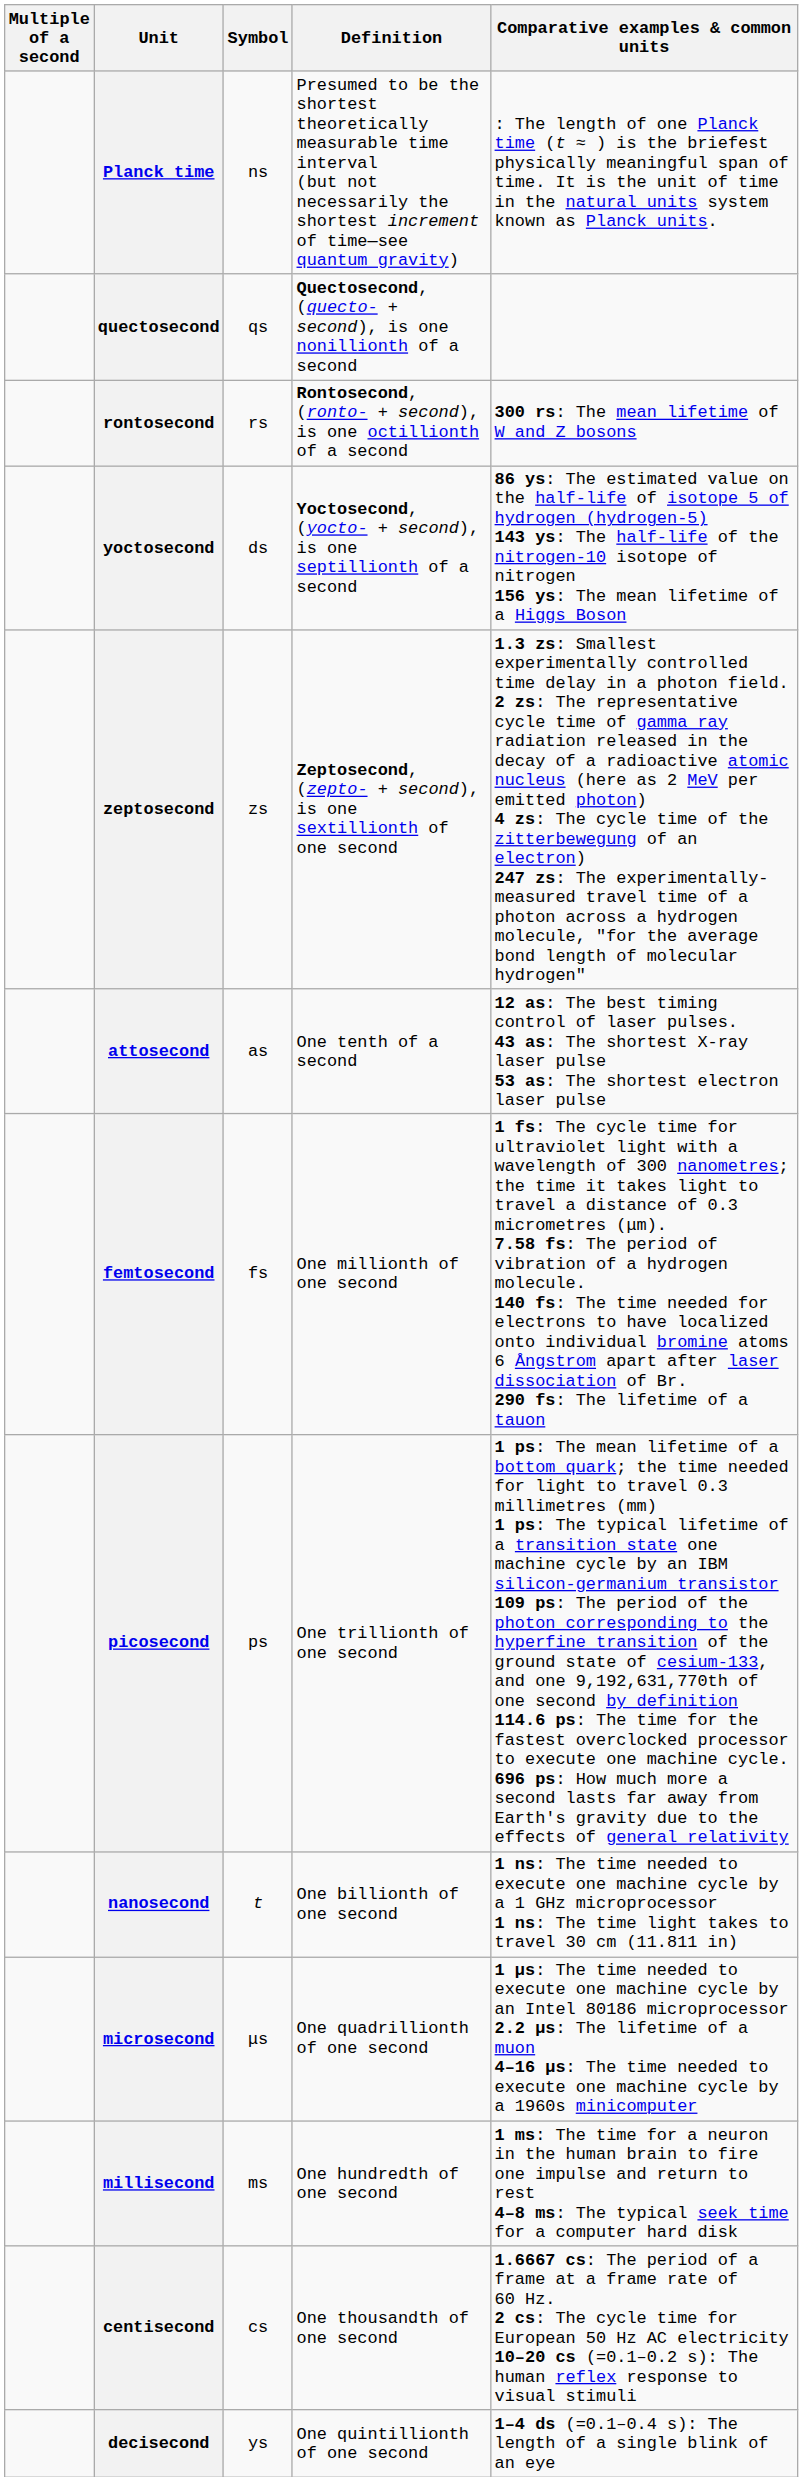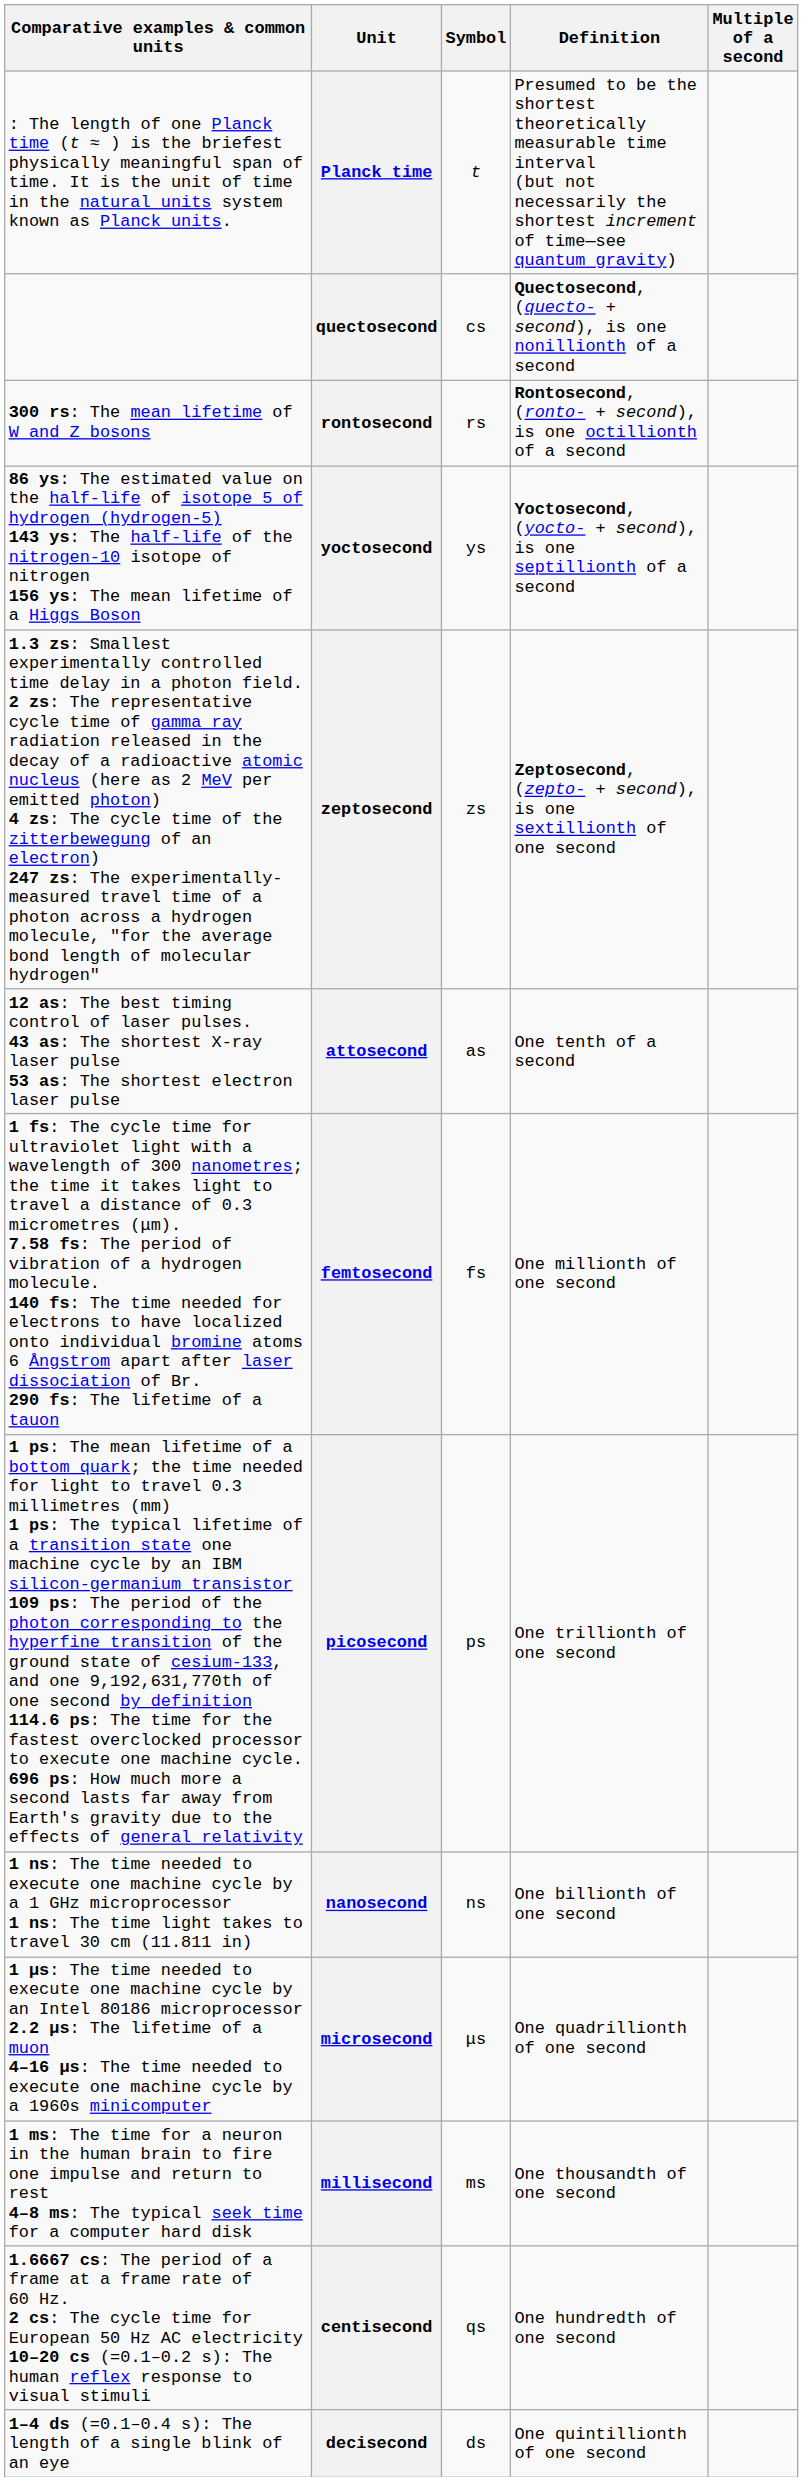columns swapped: Multiple of a second <-> Comparative examples & common units
Planck time | Symbol: ns -> t
quectosecond | Symbol: qs -> cs
yoctosecond | Symbol: ds -> ys
nanosecond | Symbol: t -> ns
millisecond | Definition: One hundredth of one second -> One thousandth of one second
centisecond | Symbol: cs -> qs
centisecond | Definition: One thousandth of one second -> One hundredth of one second
decisecond | Symbol: ys -> ds
